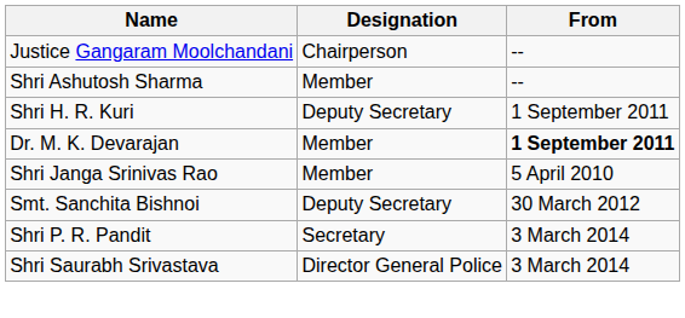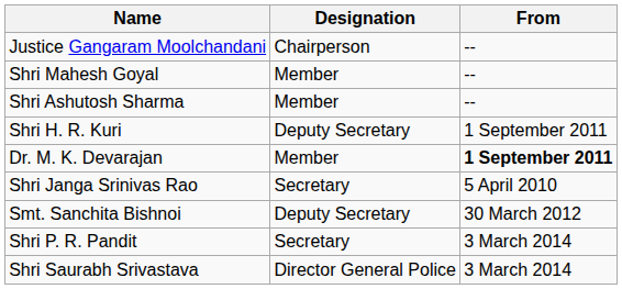+ row: Shri Mahesh Goyal | Member | --
Shri Janga Srinivas Rao | Designation: Member -> Secretary
